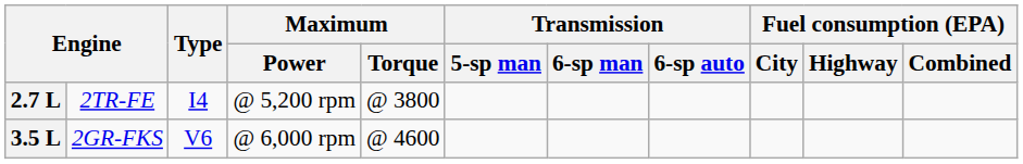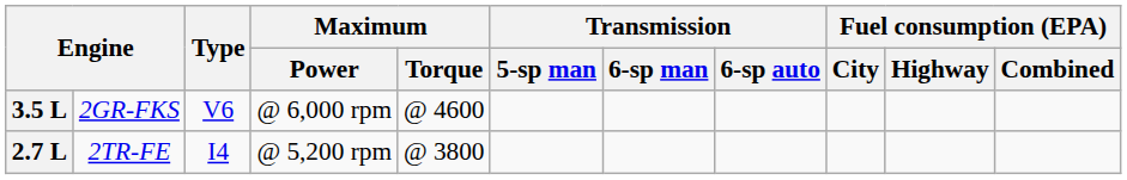rows swapped: 2.7 L <-> 3.5 L
